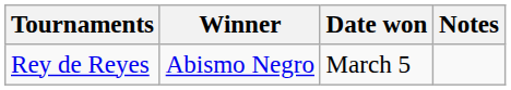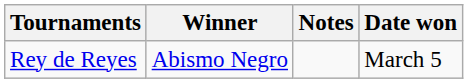columns swapped: Date won <-> Notes
